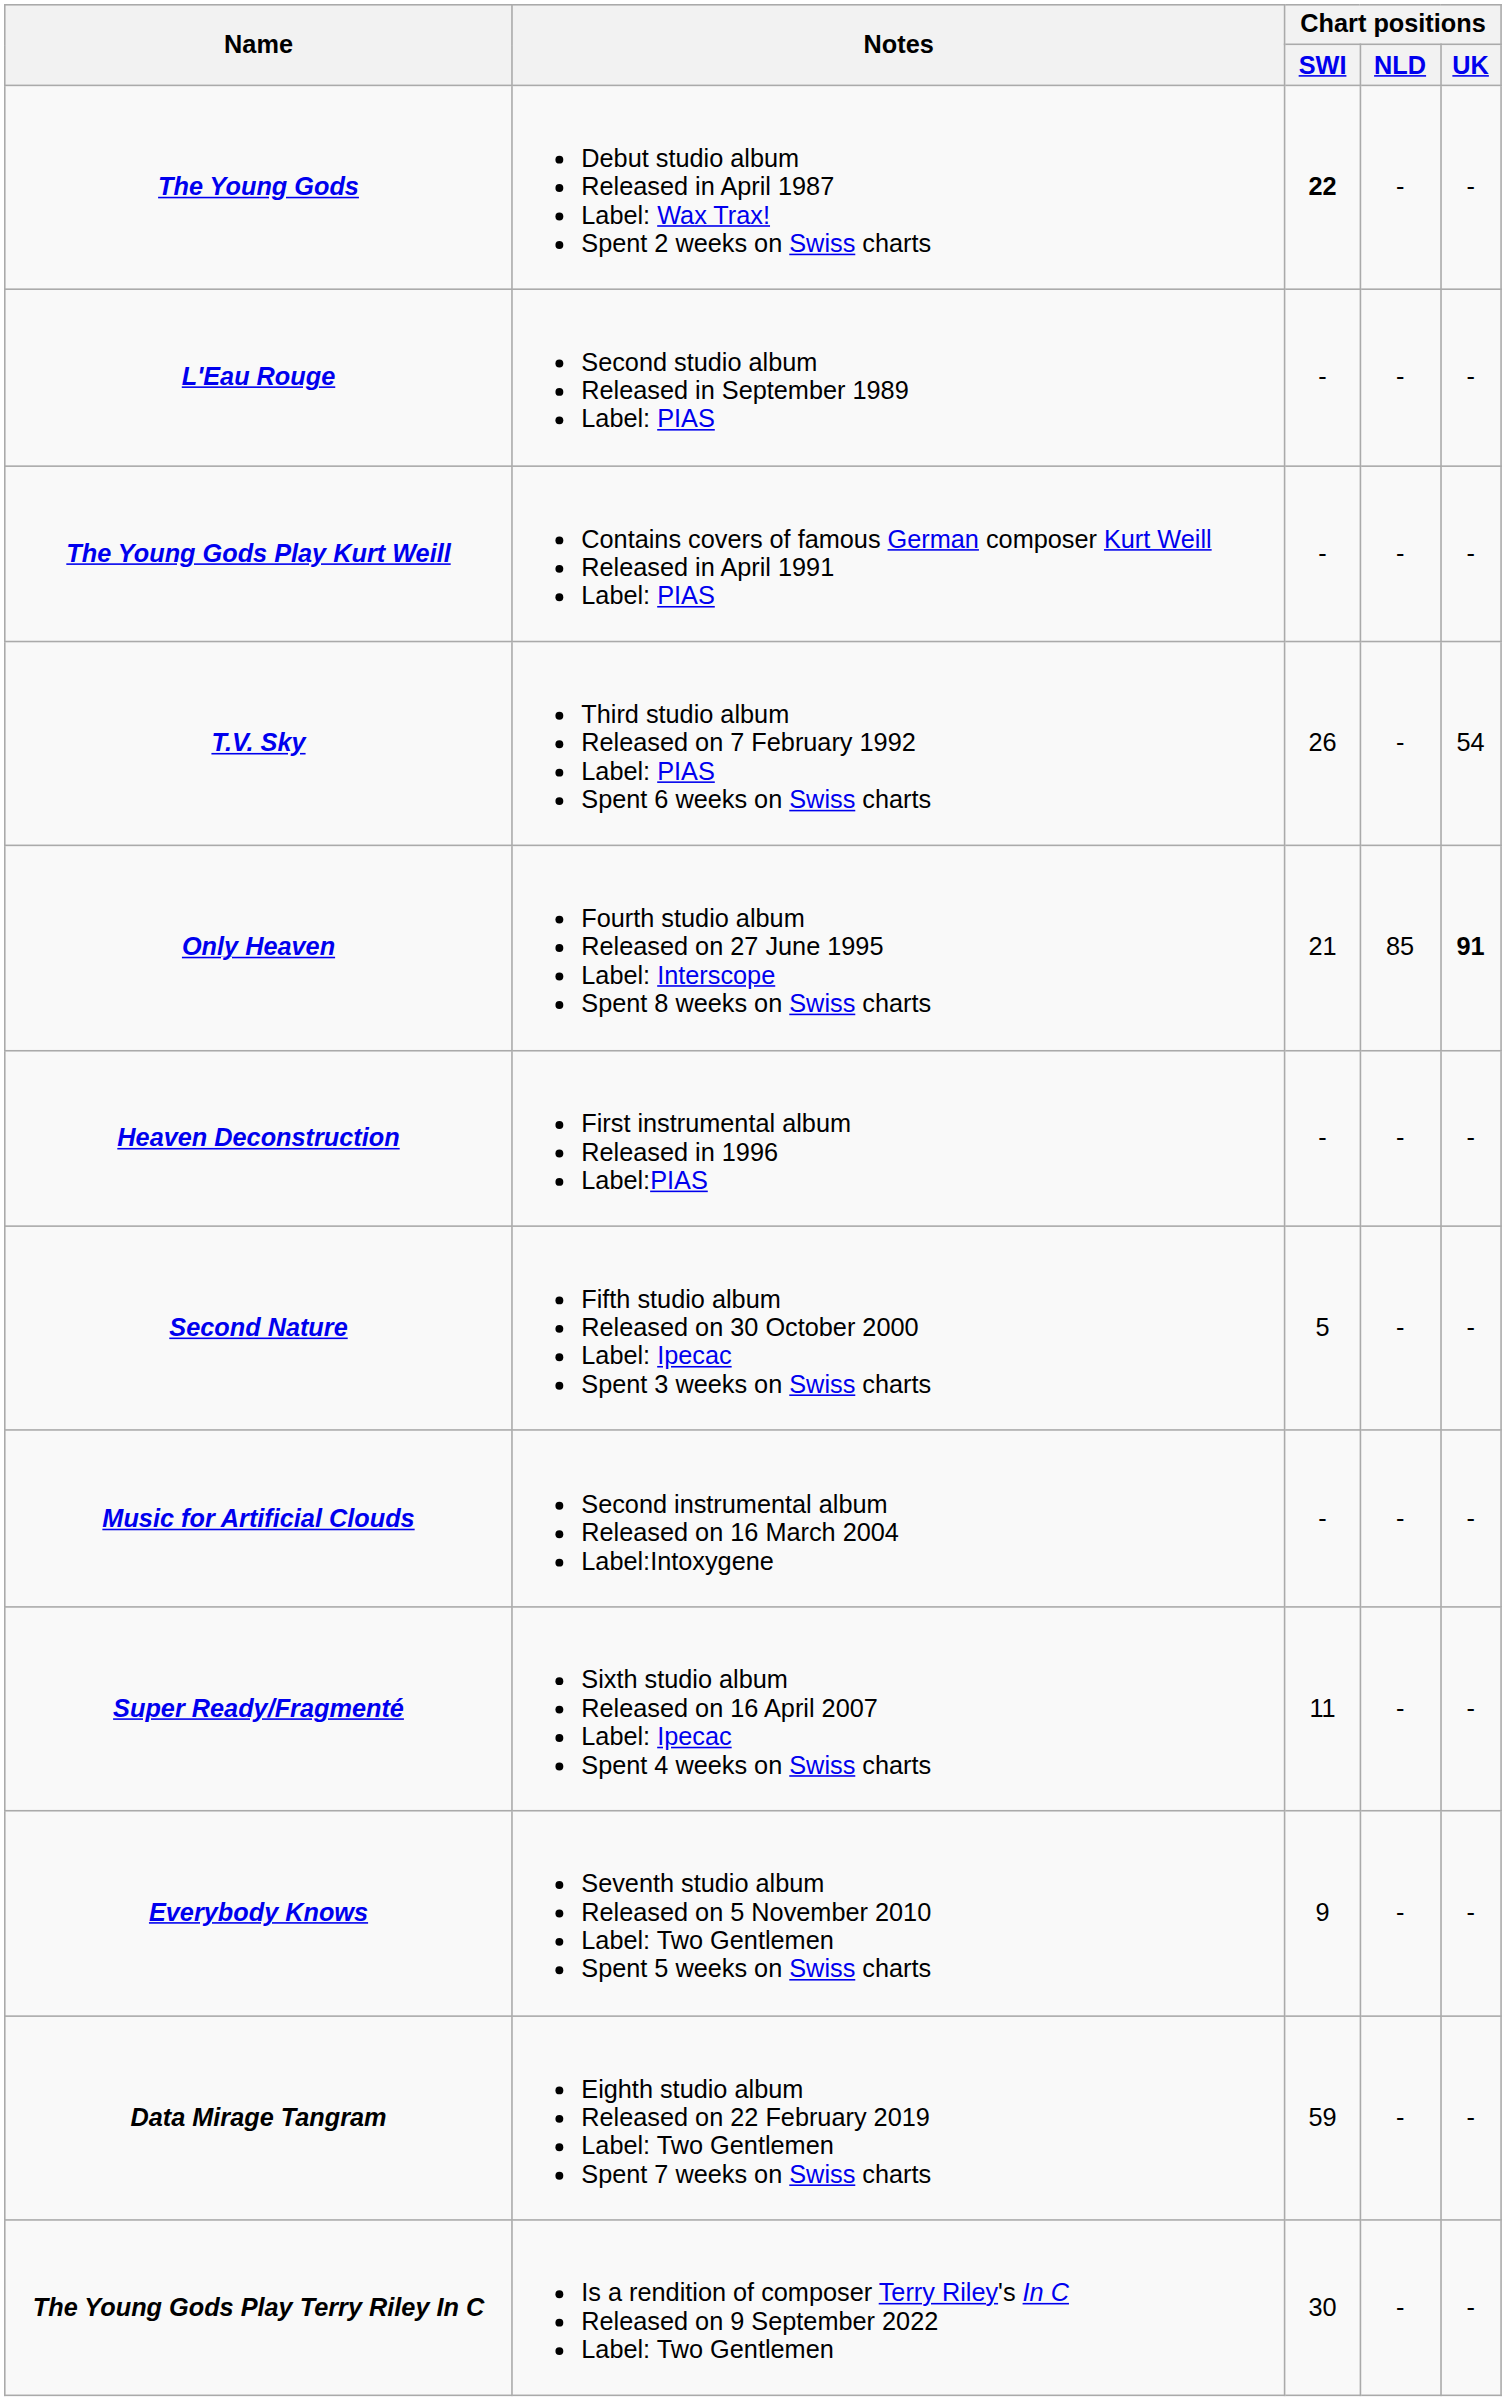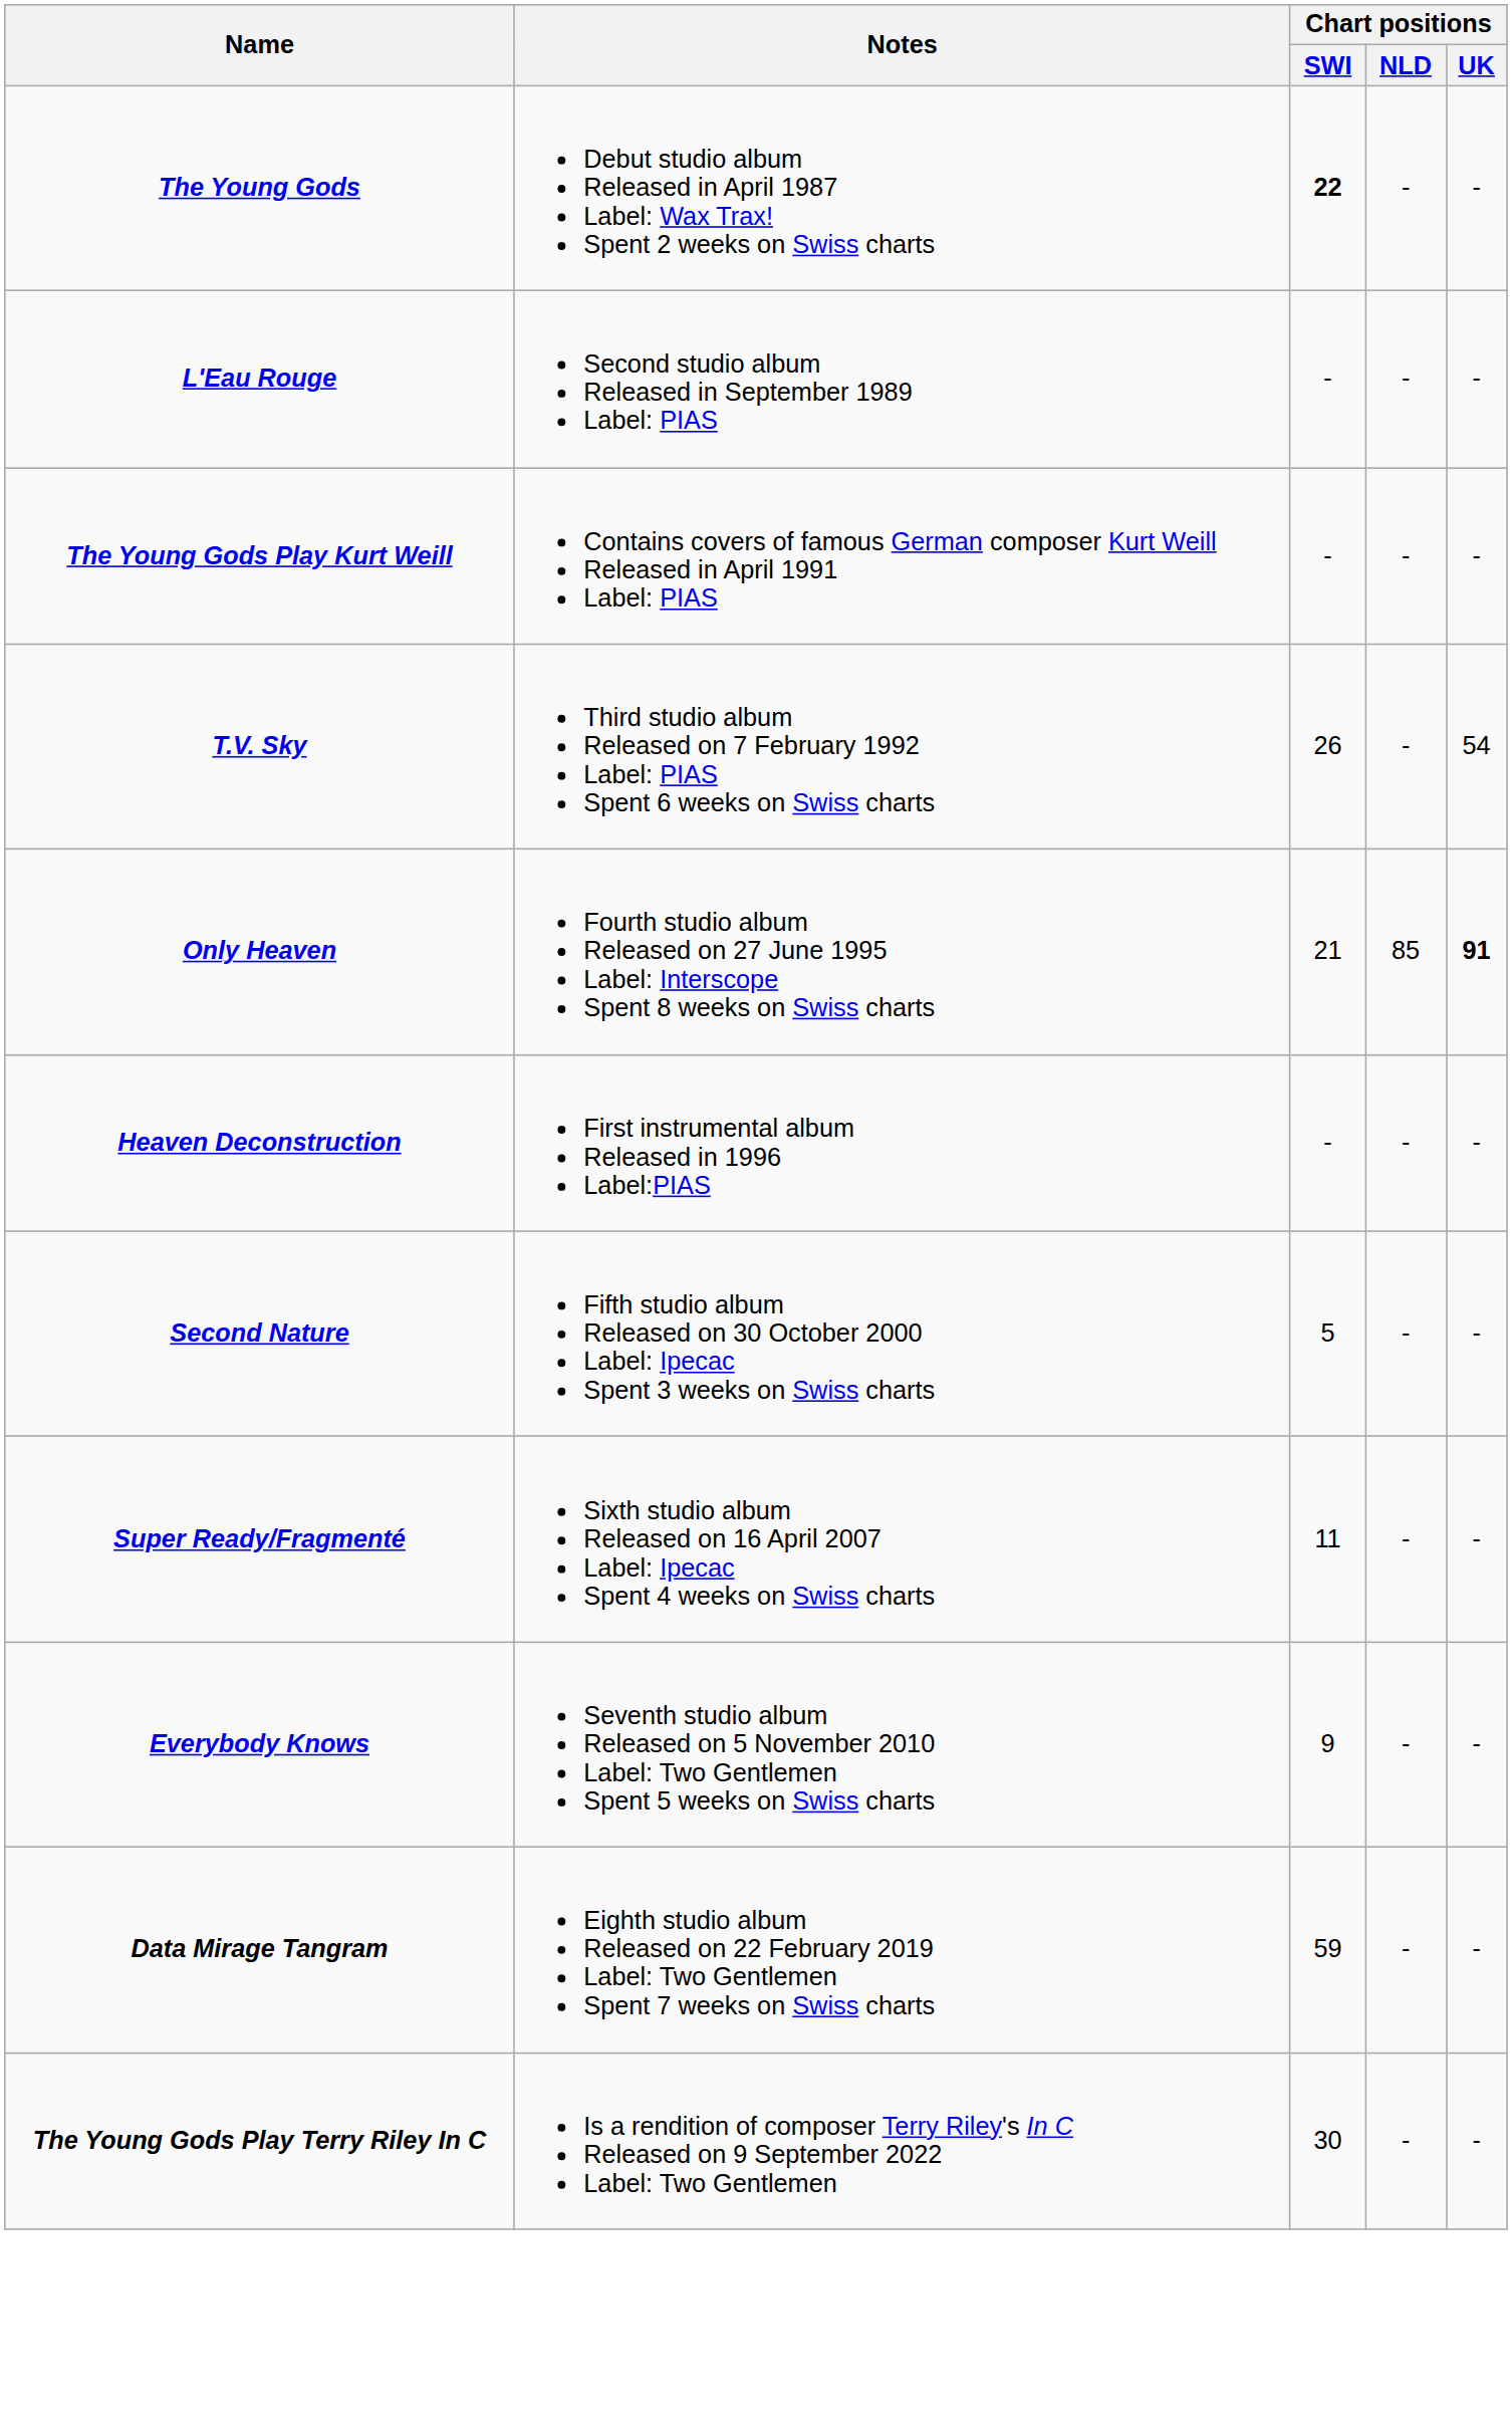- row: Music for Artificial Clouds | Second instrumental album Released on 16 March 2004 Label:Intoxygene | - | - | -
